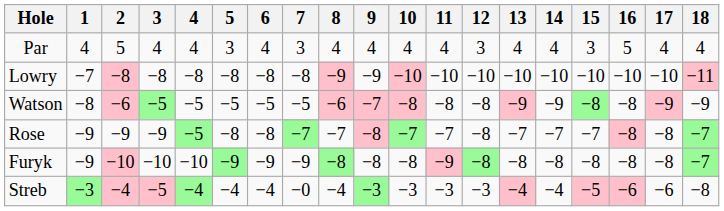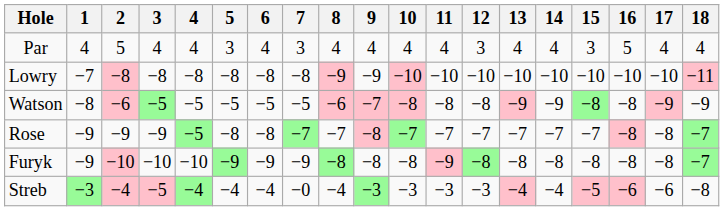Rose | 12: −8 -> −7
